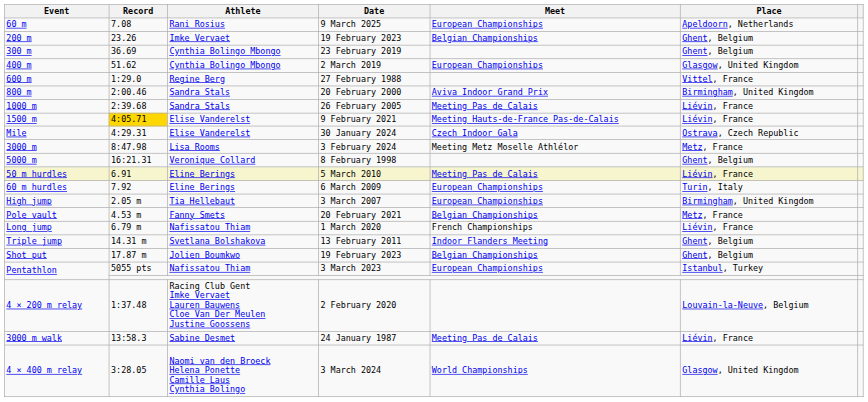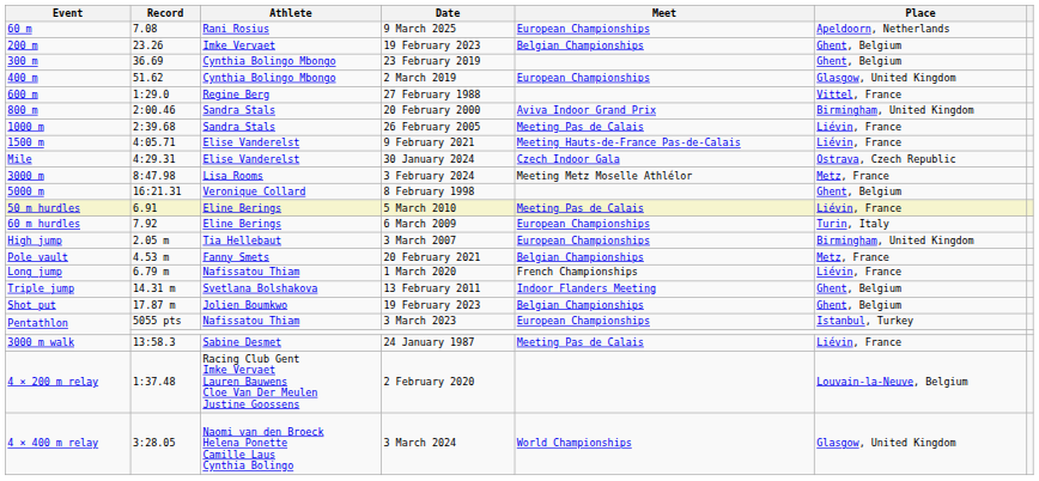1500 m | Record: gold background -> no background
rows swapped: 3000 m walk <-> 4 × 200 m relay
